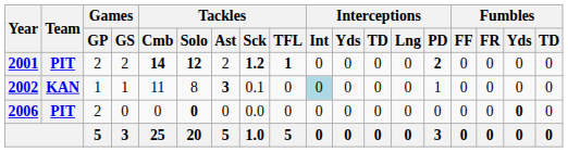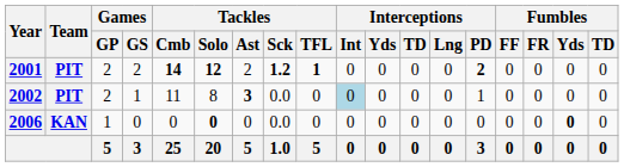2002 | Team: KAN -> PIT
2002 | Games / GP: 1 -> 2
2002 | Tackles / Sck: 0.1 -> 0.0
2006 | Team: PIT -> KAN
2006 | Games / GP: 2 -> 1
